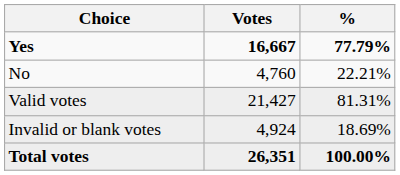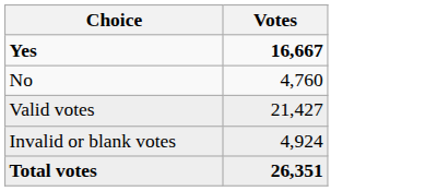- column: % | 77.79% | 22.21% | 81.31% | 18.69% | 100.00%
